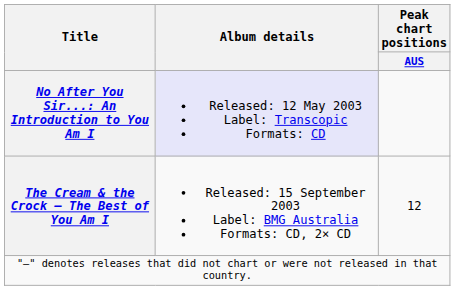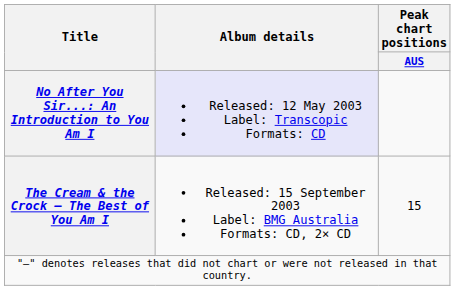The Cream & the Crock – The Best of You Am I | Peak chart positions / AUS: 12 -> 15
